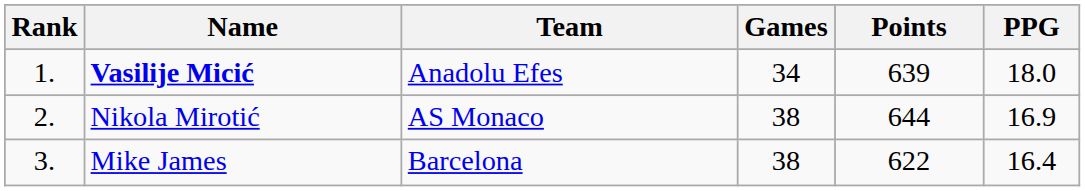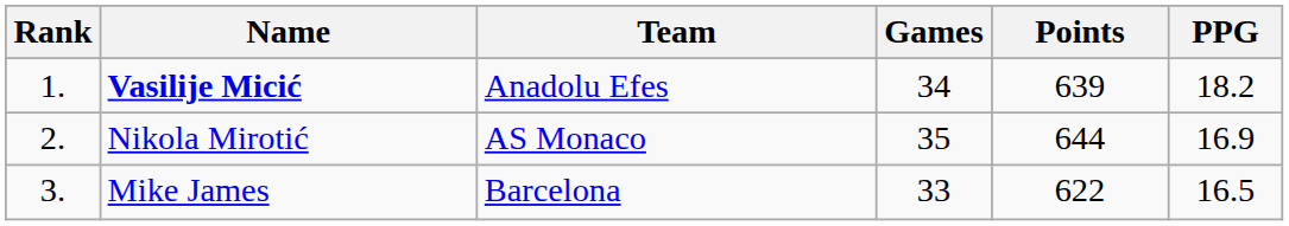Vasilije Micić | PPG: 18.0 -> 18.2
Nikola Mirotić | Games: 38 -> 35
Mike James | Games: 38 -> 33
Mike James | PPG: 16.4 -> 16.5
